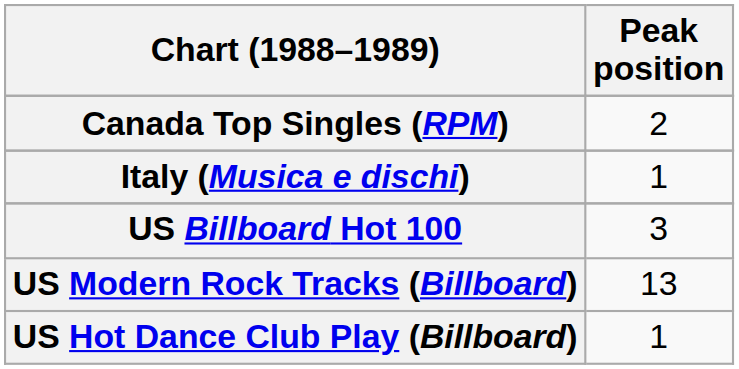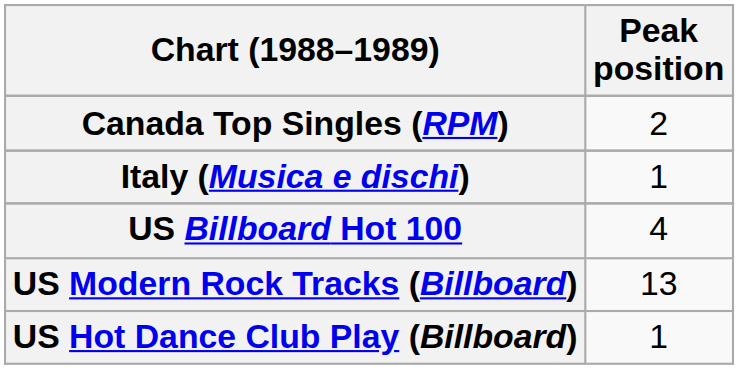US Billboard Hot 100 | Peak position: 3 -> 4
